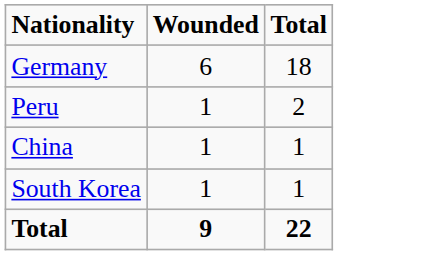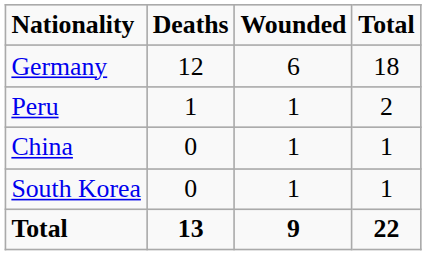+ column: Deaths | 12 | 1 | 0 | 0 | 13
